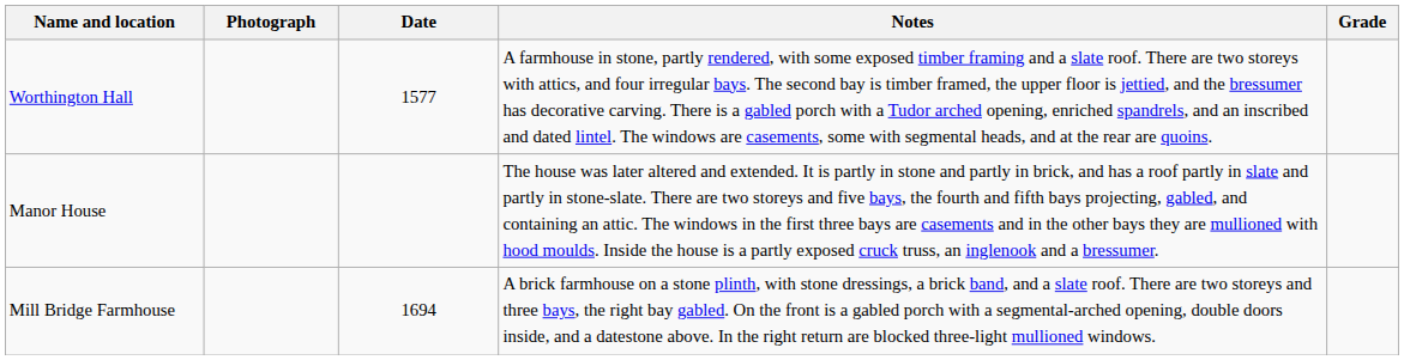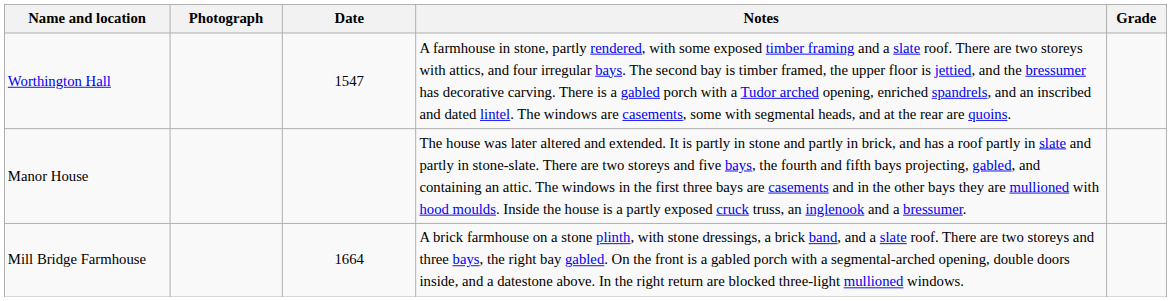Worthington Hall | Date: 1577 -> 1547
Mill Bridge Farmhouse | Date: 1694 -> 1664
